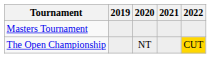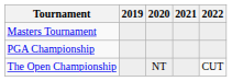+ row: PGA Championship
The Open Championship | 2022: gold background -> no background
